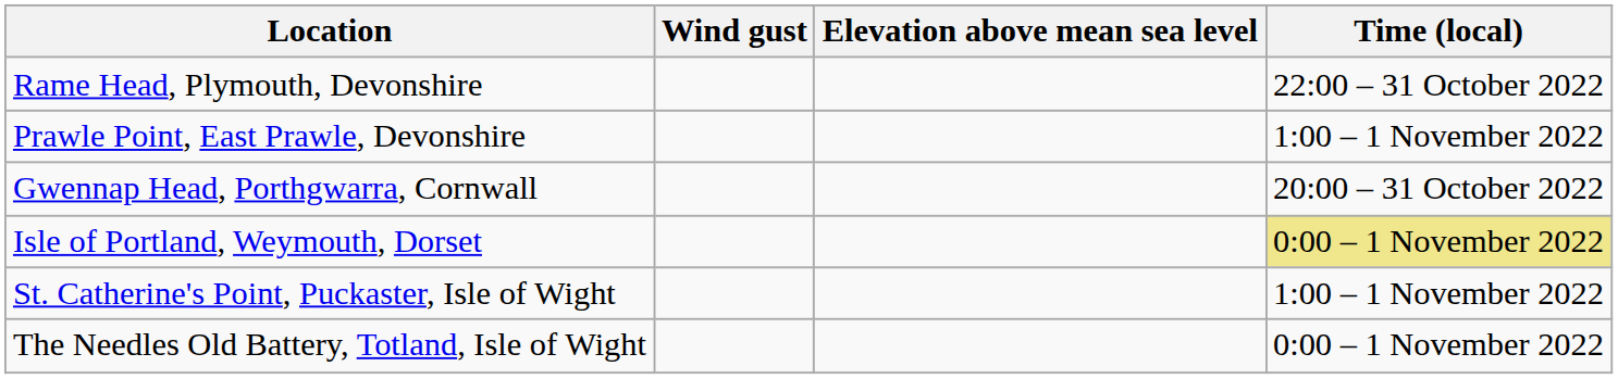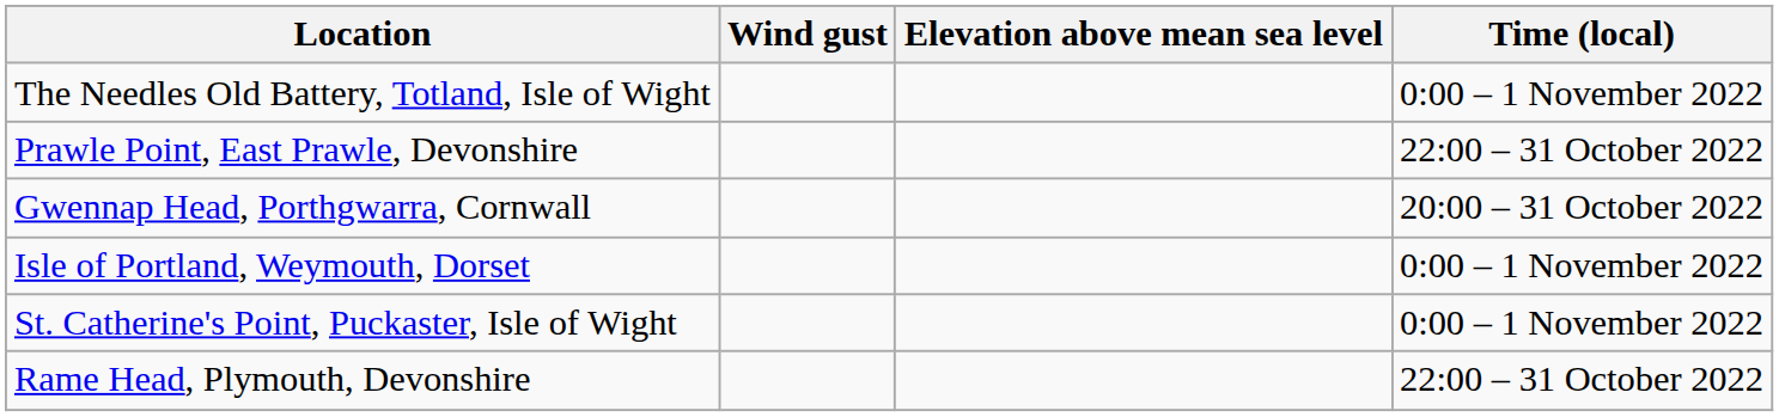rows swapped: The Needles Old Battery, Totland, Isle of Wight <-> Rame Head, Plymouth, Devonshire
Prawle Point, East Prawle, Devonshire | Time (local): 1:00 – 1 November 2022 -> 22:00 – 31 October 2022
Isle of Portland, Weymouth, Dorset | Time (local): khaki background -> no background
St. Catherine's Point, Puckaster, Isle of Wight | Time (local): 1:00 – 1 November 2022 -> 0:00 – 1 November 2022
